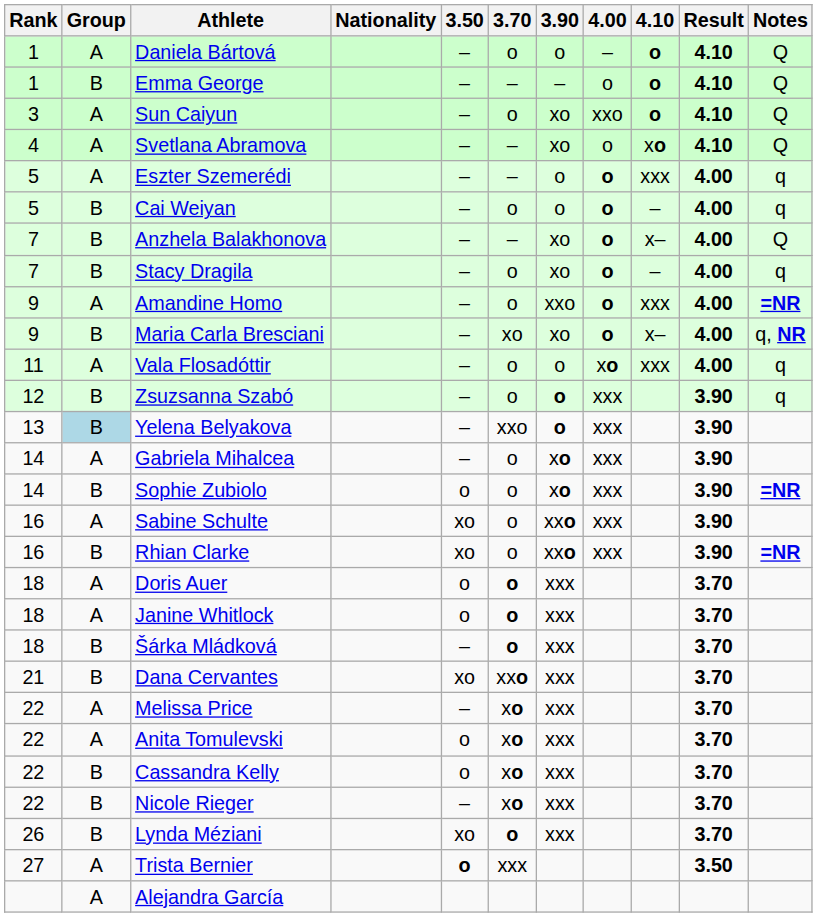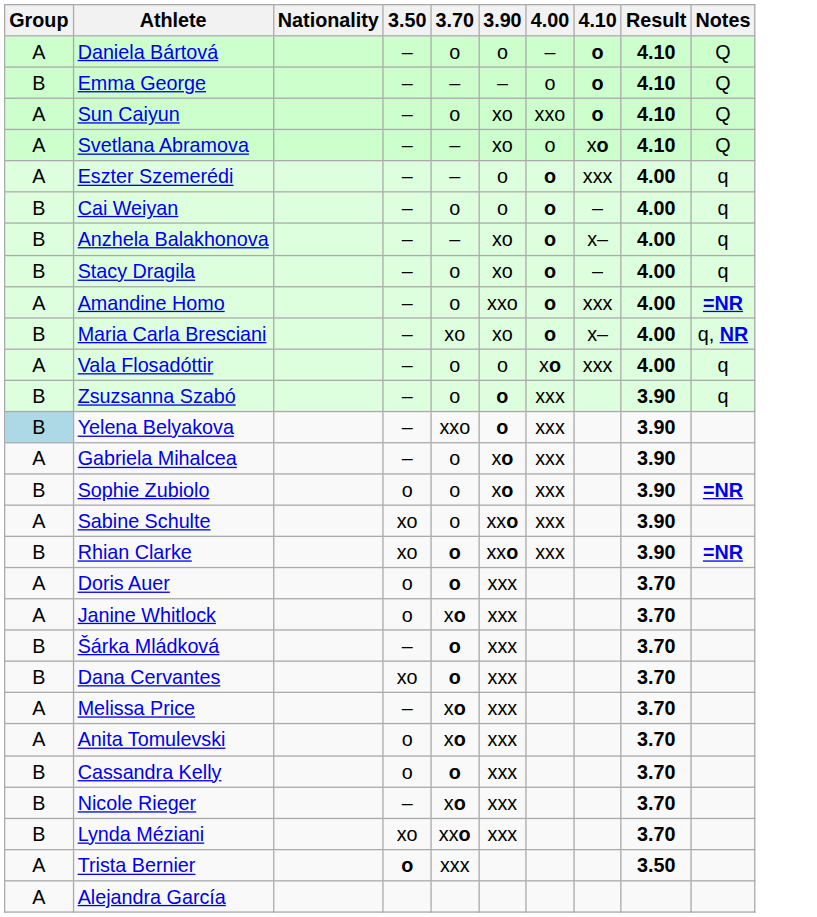- column: Rank | 1 | 1 | 3 | 4 | 5 | 5 | 7 | 7 | 9 | 9 | 11 | 12 | 13 | 14 | 14 | 16 | 16 | 18 | 18 | 18 | 21 | 22 | 22 | 22 | 22 | 26 | 27
Anzhela Balakhonova | Notes: Q -> q
Rhian Clarke | 3.70: normal -> bold
Janine Whitlock | 3.70: o -> xo
Dana Cervantes | 3.70: xxo -> o
Cassandra Kelly | 3.70: xo -> o
Lynda Méziani | 3.70: o -> xxo
